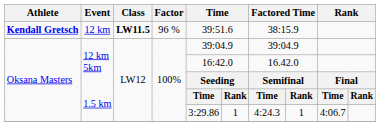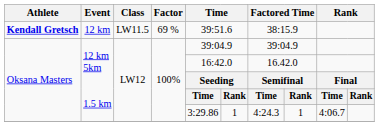Kendall Gretsch | Class: bold -> normal
Kendall Gretsch | Factor: 96 % -> 69 %
